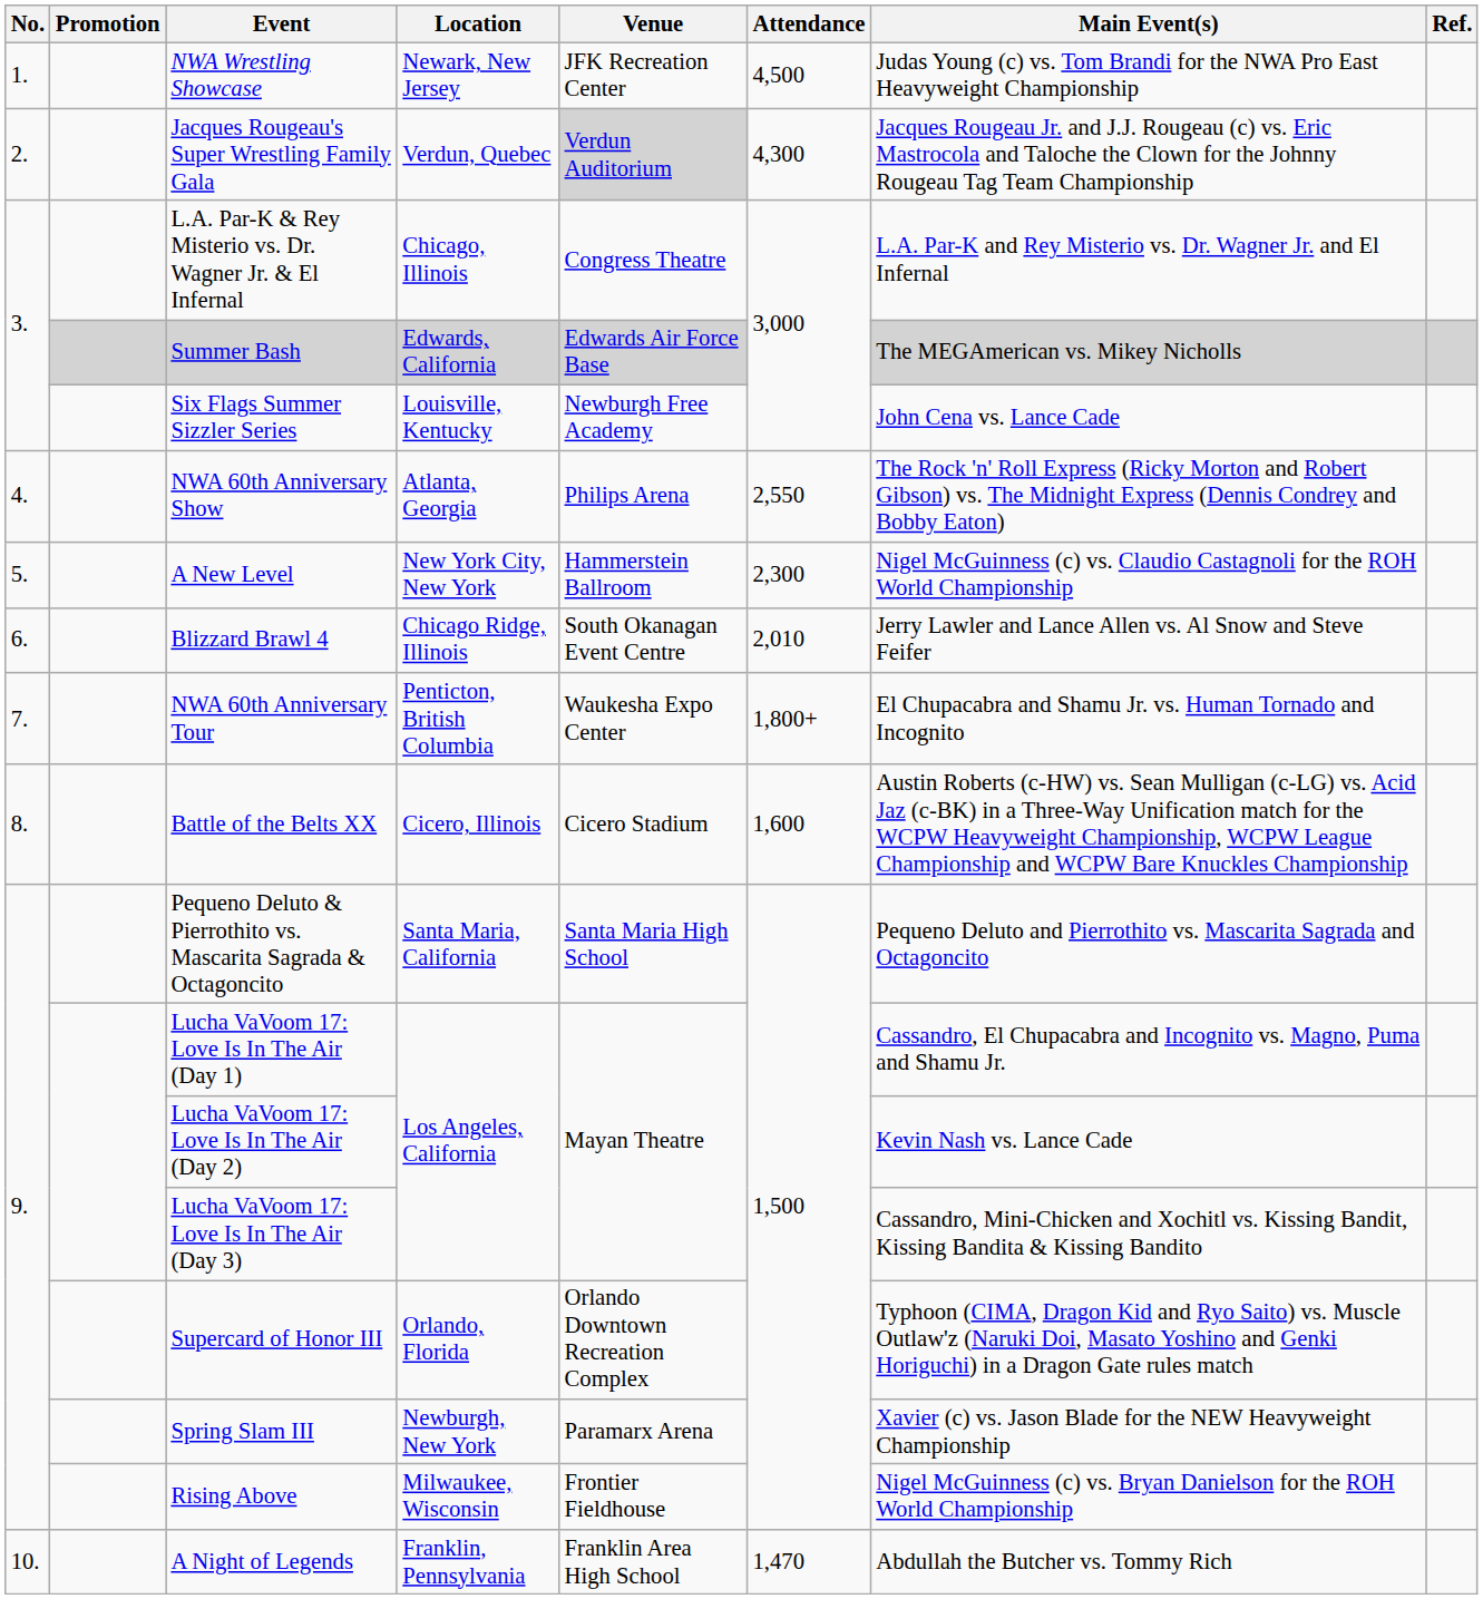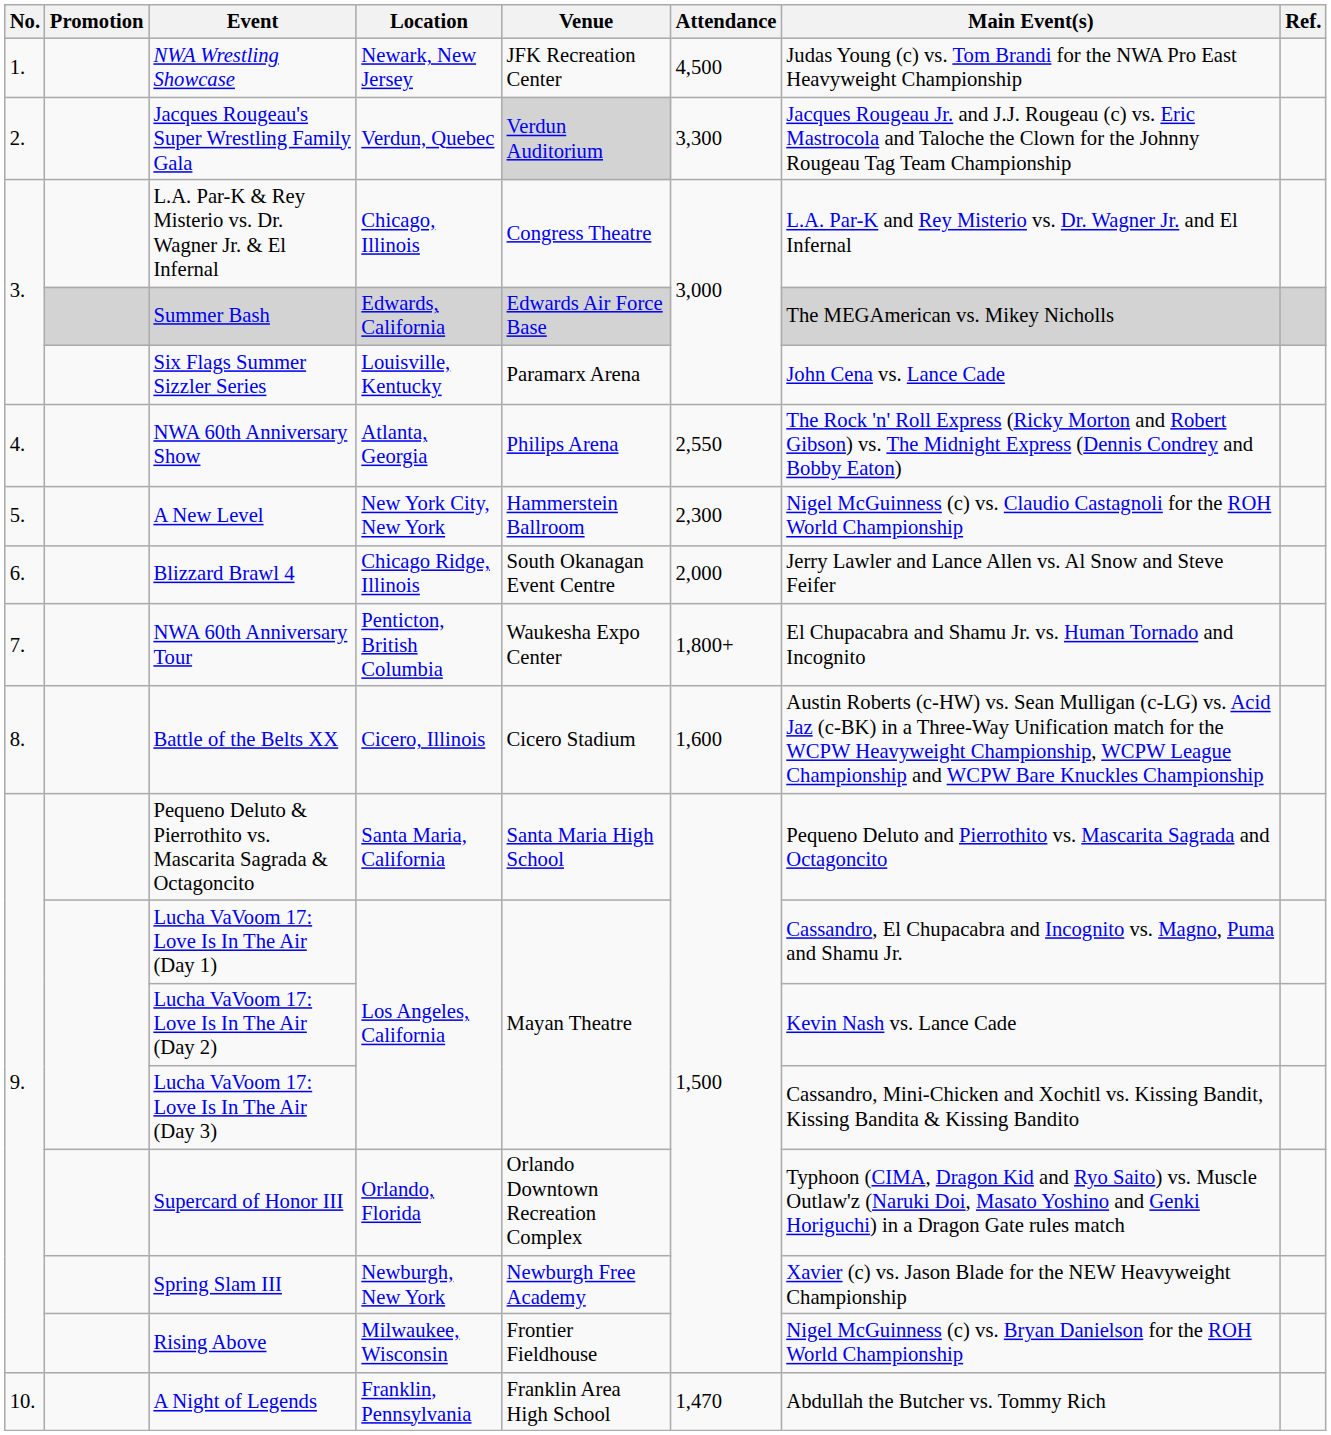Jacques Rougeau's Super Wrestling Family Gala | Attendance: 4,300 -> 3,300
Six Flags Summer Sizzler Series | Venue: Newburgh Free Academy -> Paramarx Arena
Blizzard Brawl 4 | Attendance: 2,010 -> 2,000
Spring Slam III | Venue: Paramarx Arena -> Newburgh Free Academy
